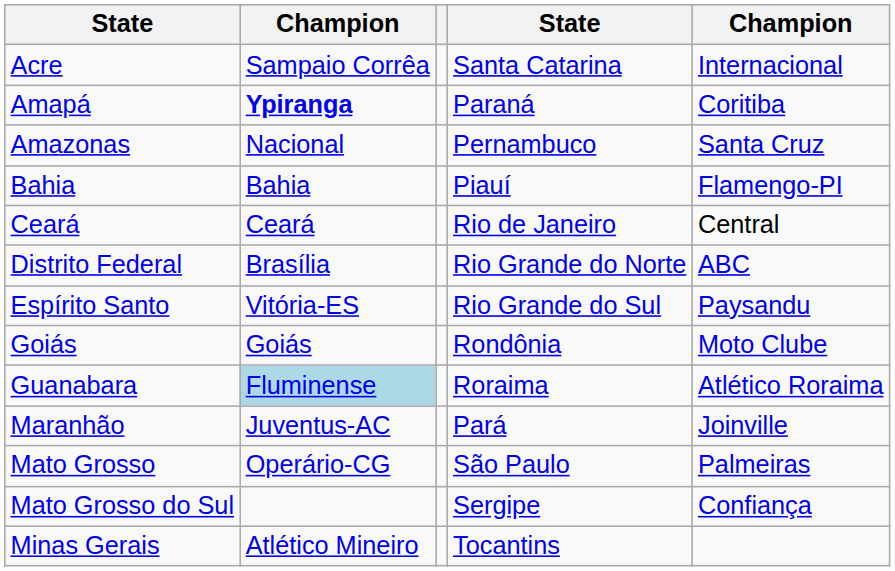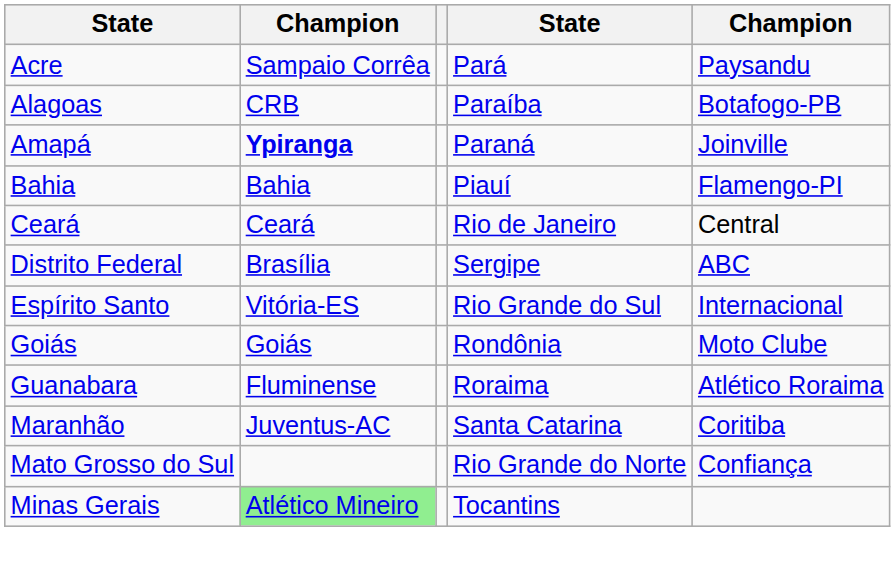Acre | column 4: Santa Catarina -> Pará
Acre | column 5: Internacional -> Paysandu
+ row: Alagoas | CRB | Paraíba | Botafogo-PB
Amapá | column 5: Coritiba -> Joinville
- row: Amazonas | Nacional | Pernambuco | Santa Cruz
Distrito Federal | column 4: Rio Grande do Norte -> Sergipe
Espírito Santo | column 5: Paysandu -> Internacional
Guanabara | column 2: lightblue background -> no background
Maranhão | column 4: Pará -> Santa Catarina
Maranhão | column 5: Joinville -> Coritiba
- row: Mato Grosso | Operário-CG | São Paulo | Palmeiras
Mato Grosso do Sul | column 4: Sergipe -> Rio Grande do Norte
Minas Gerais | column 2: no background -> lightgreen background
